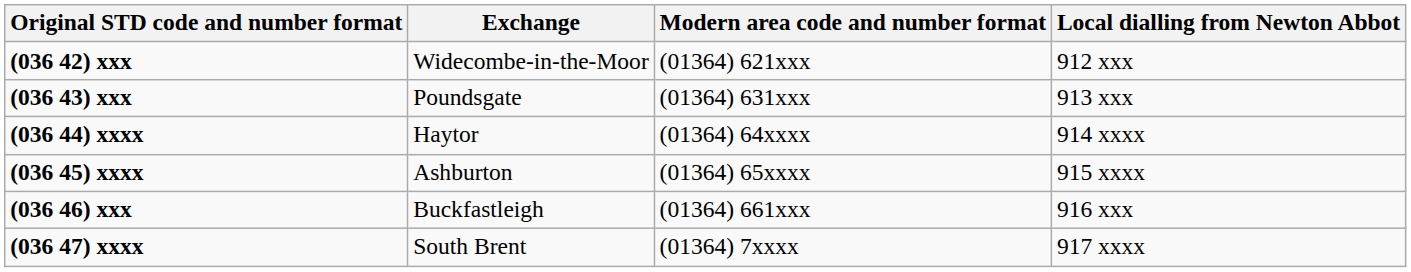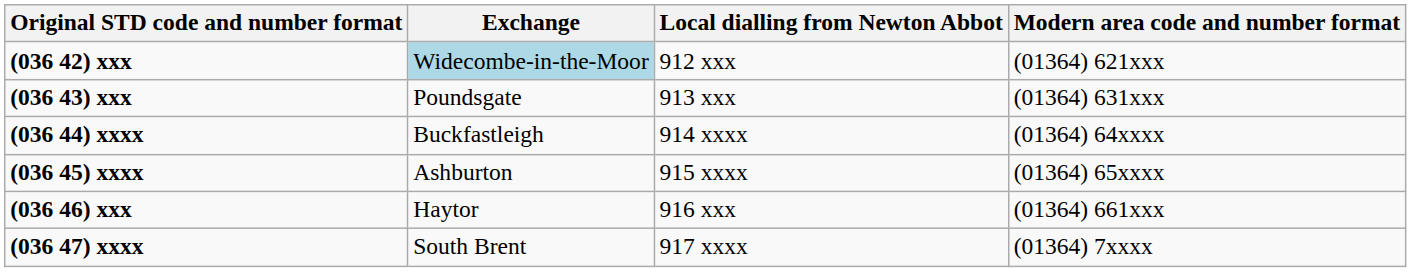columns swapped: Local dialling from Newton Abbot <-> Modern area code and number format
(036 42) xxx | Exchange: no background -> lightblue background
(036 44) xxxx | Exchange: Haytor -> Buckfastleigh
(036 46) xxx | Exchange: Buckfastleigh -> Haytor
